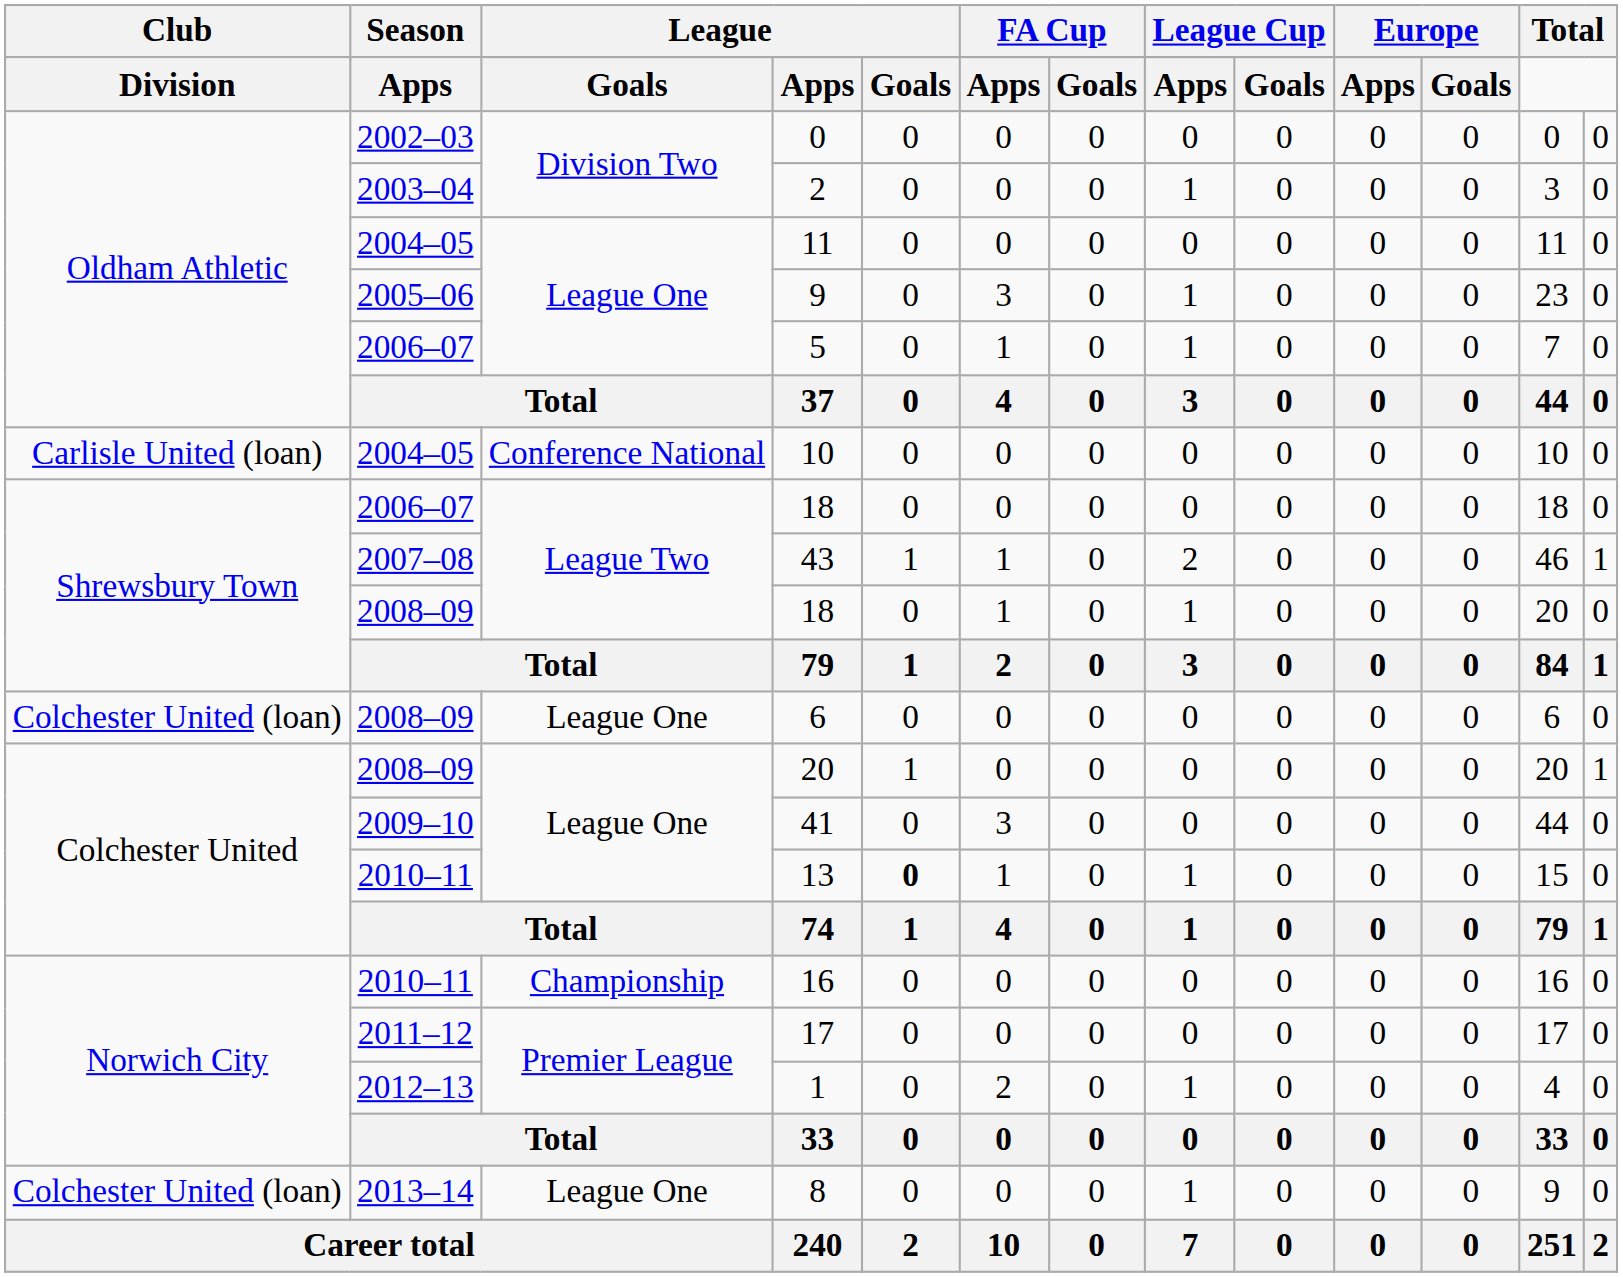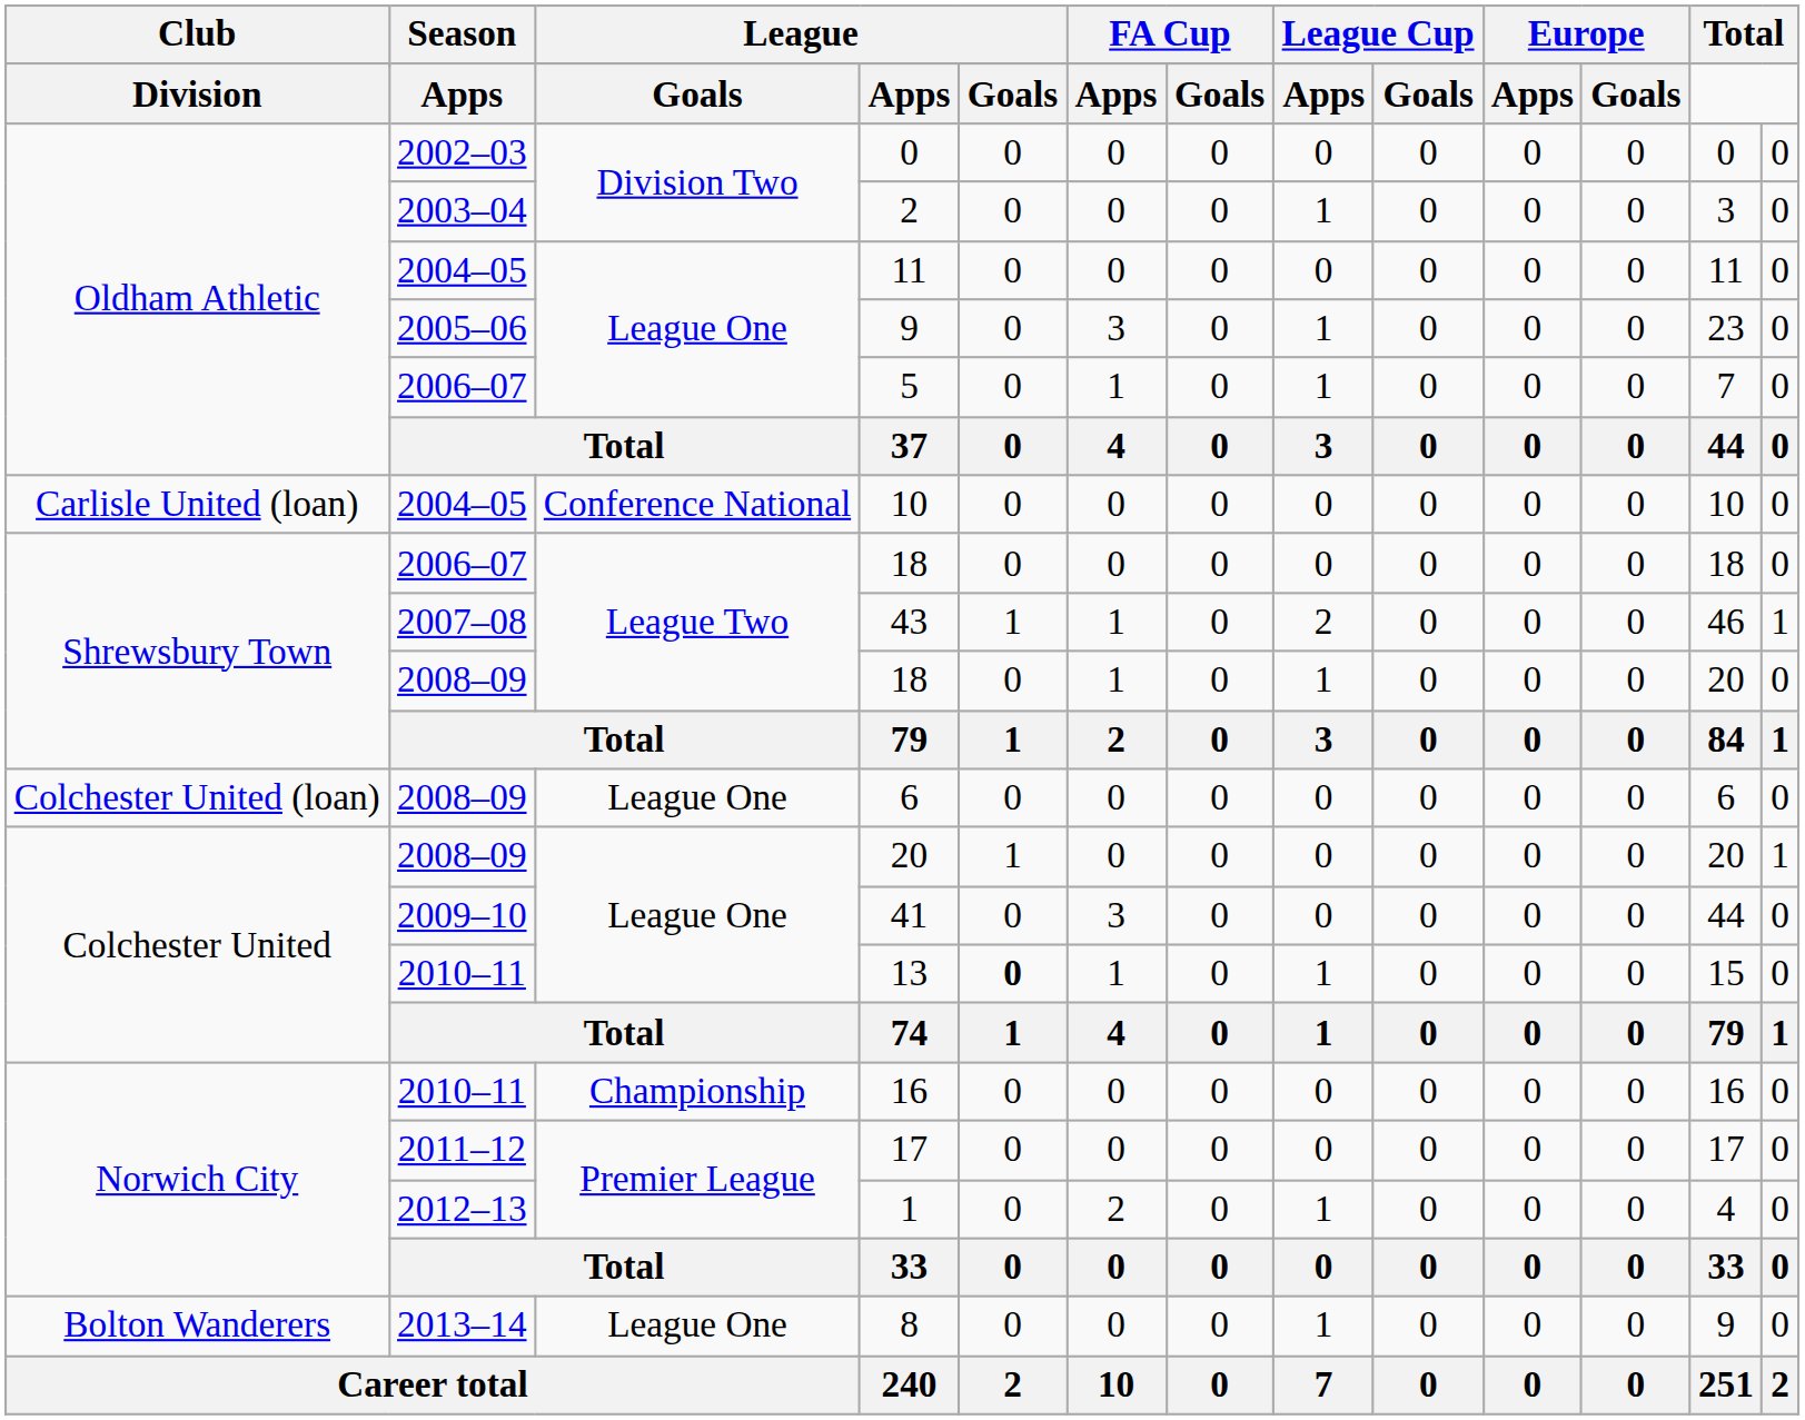8 | Club: Colchester United (loan) -> Bolton Wanderers
